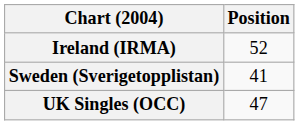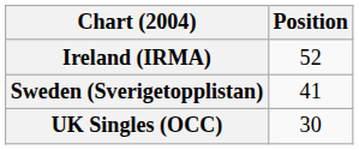UK Singles (OCC) | Position: 47 -> 30
